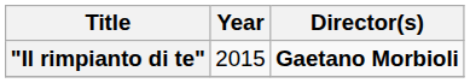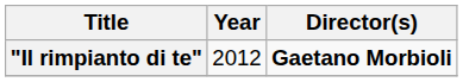"Il rimpianto di te" | Year: 2015 -> 2012
